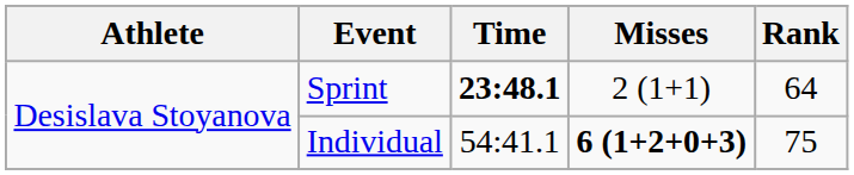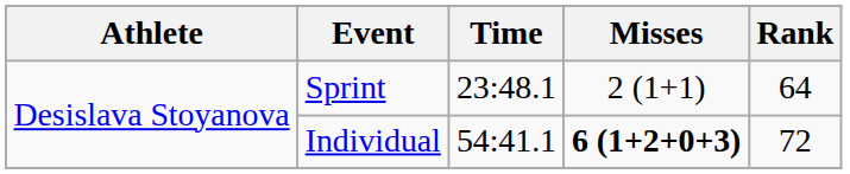Sprint | Time: bold -> normal
Individual | Rank: 75 -> 72
